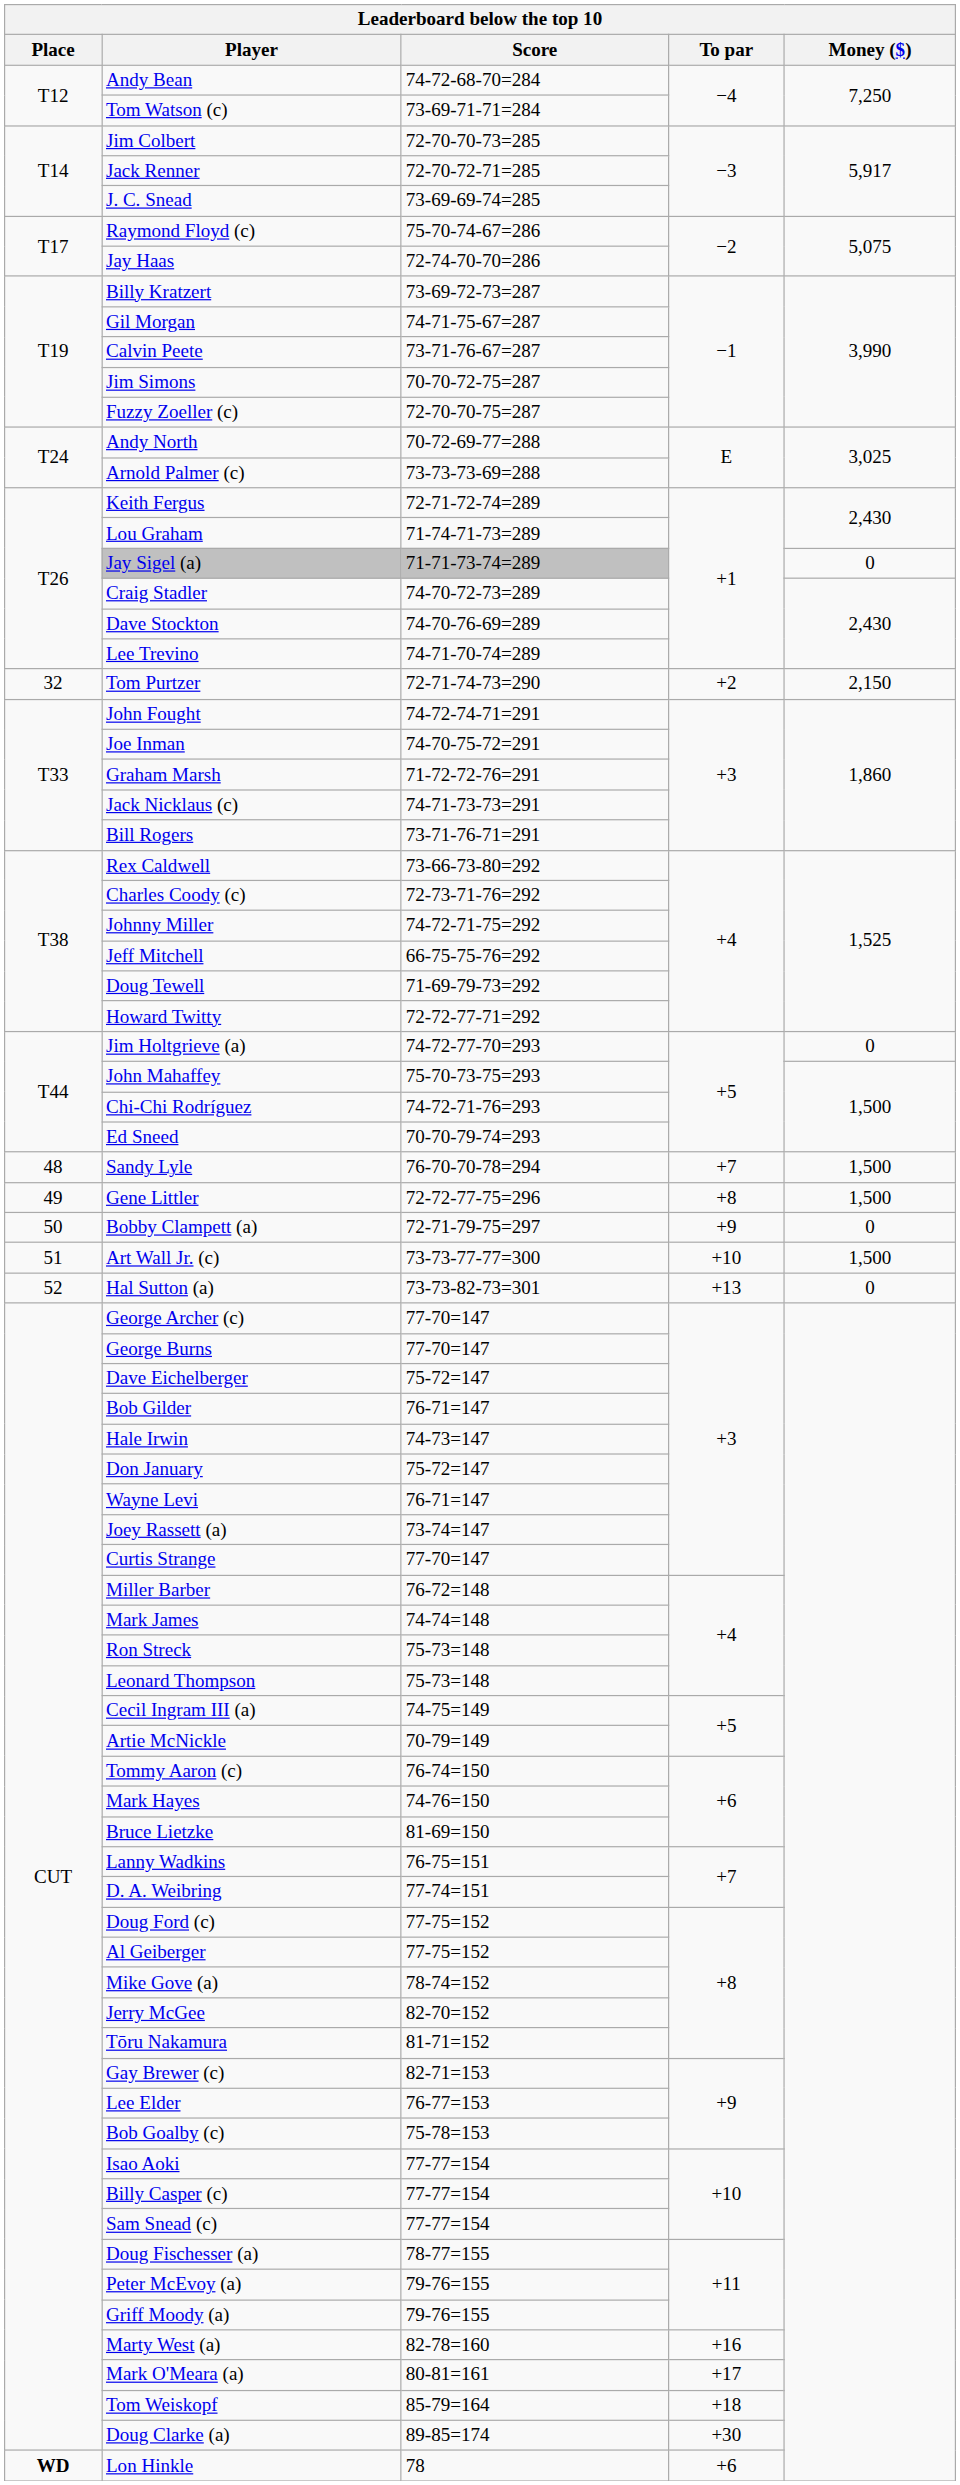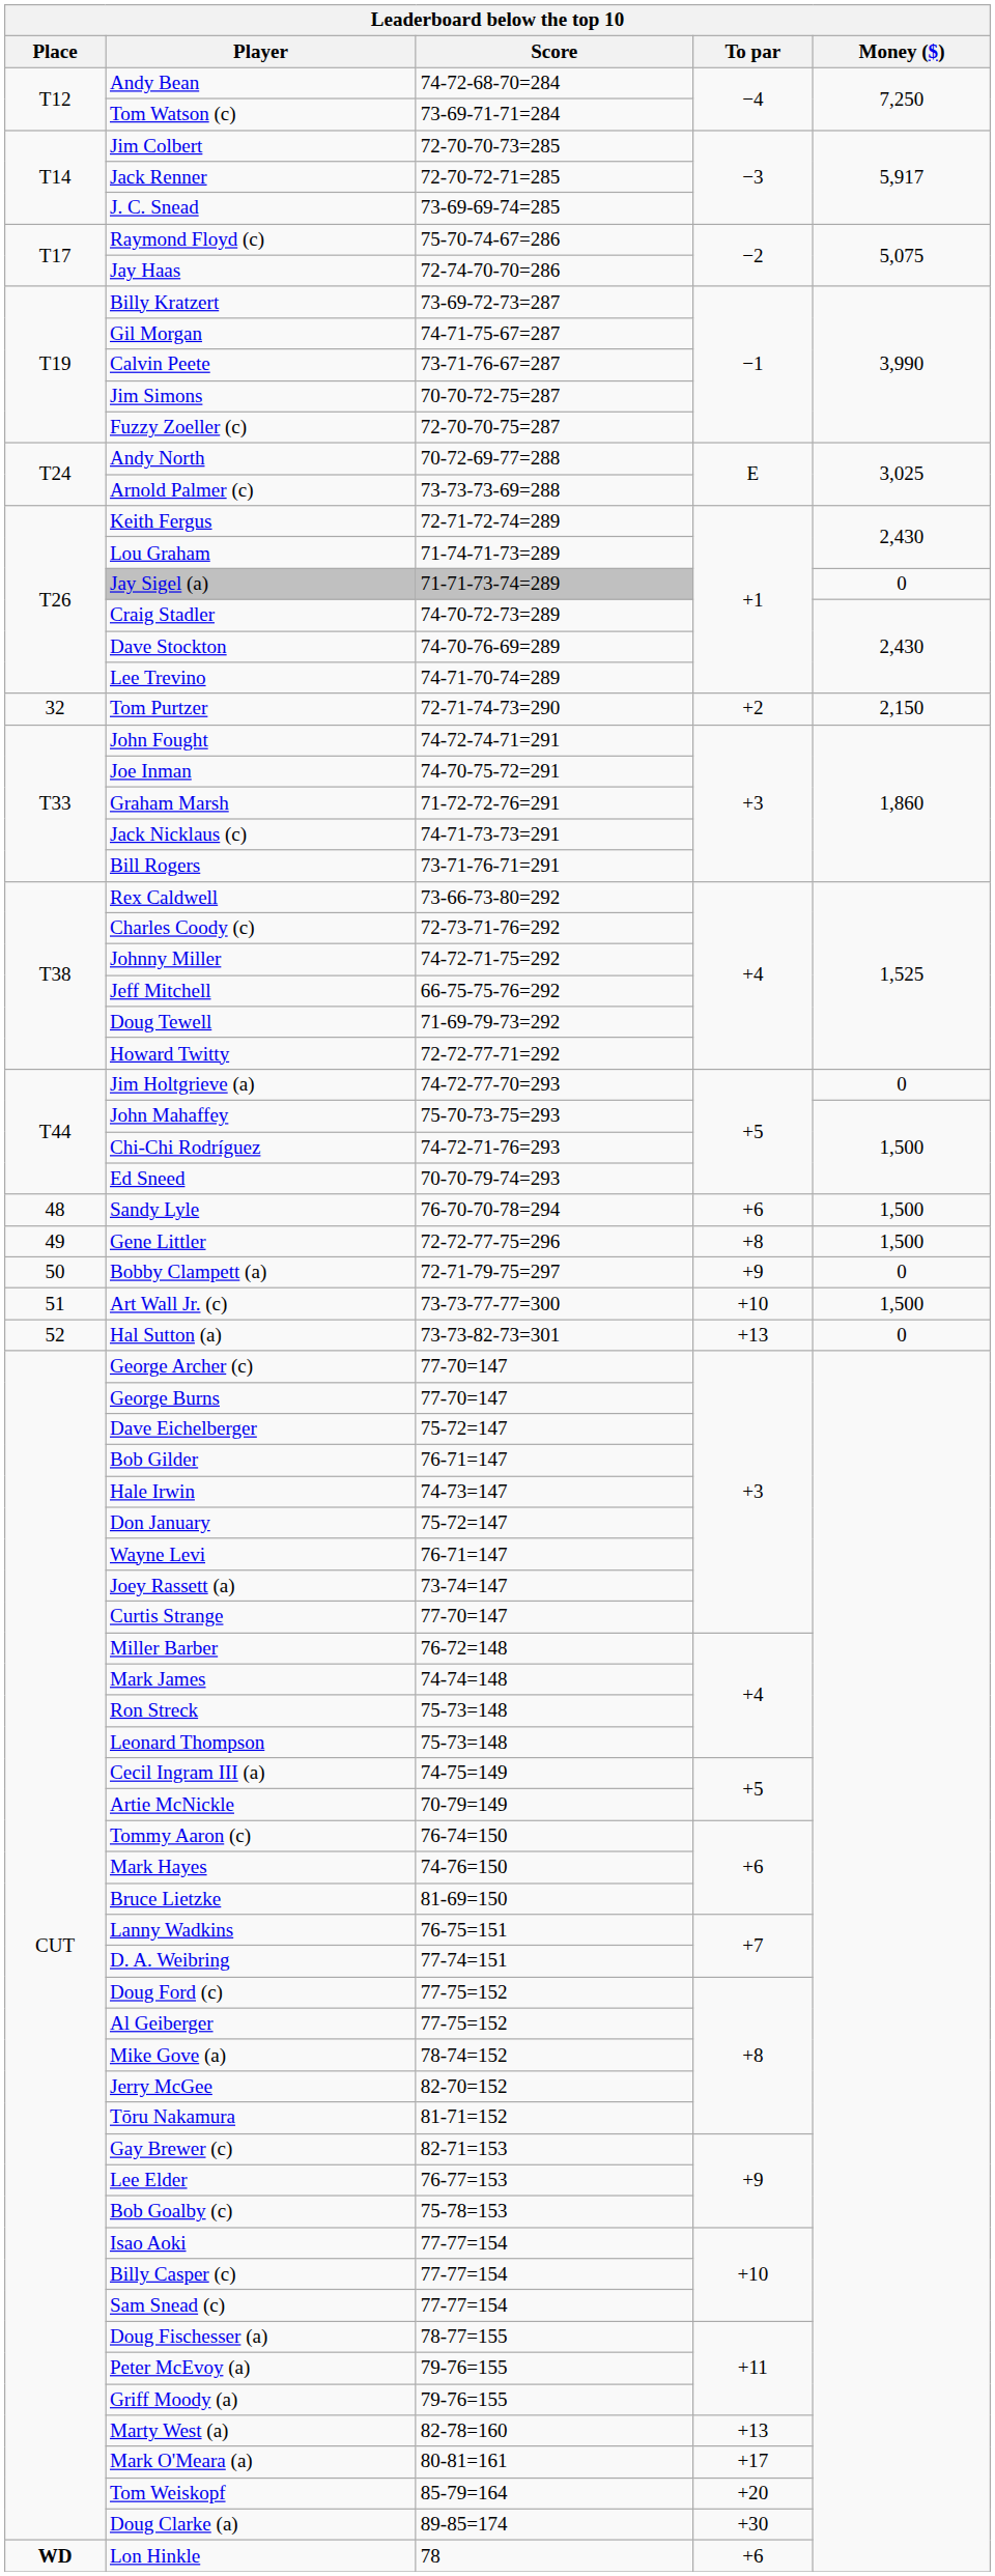Sandy Lyle | To par: +7 -> +6
Marty West (a) | To par: +16 -> +13
Tom Weiskopf | To par: +18 -> +20
